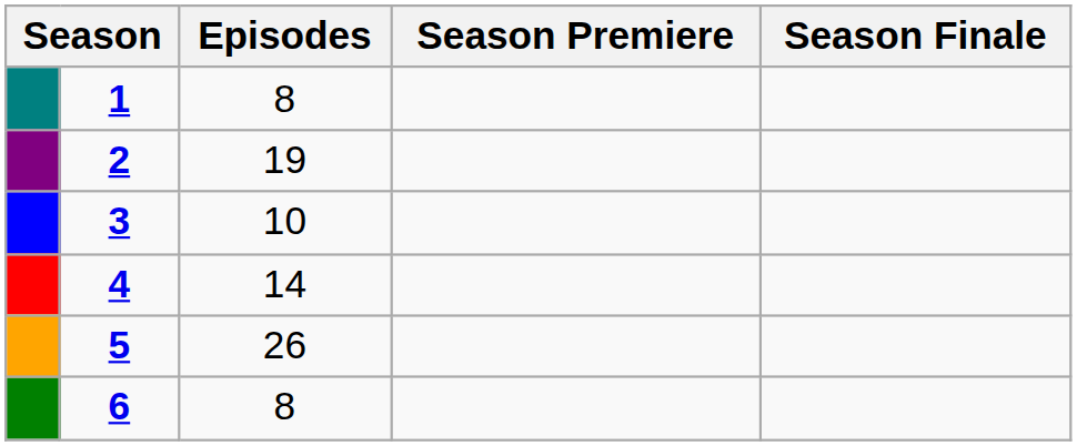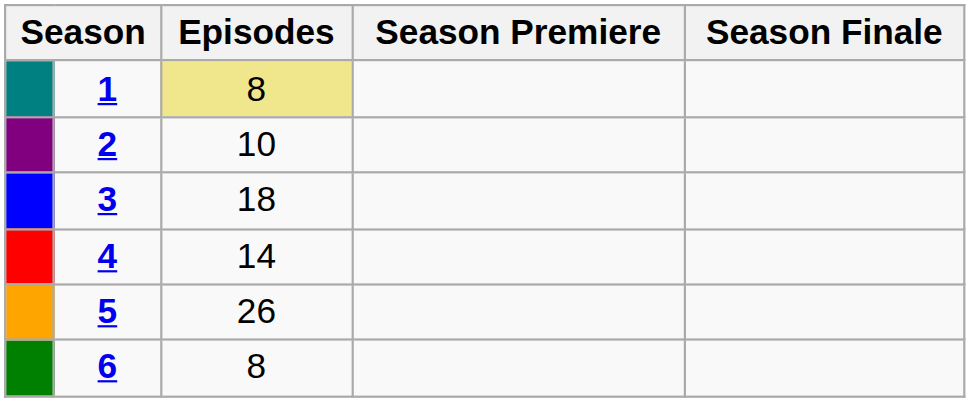1 | Episodes: no background -> khaki background
2 | Episodes: 19 -> 10
3 | Episodes: 10 -> 18
